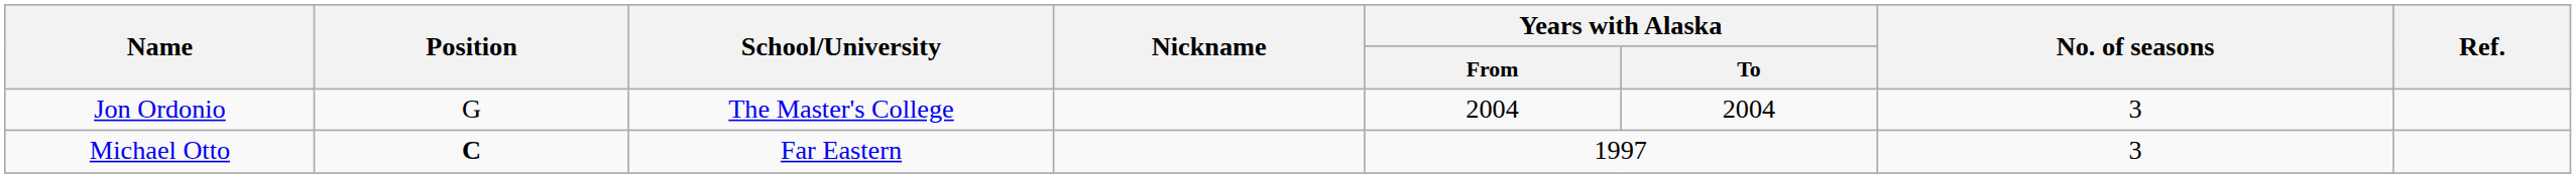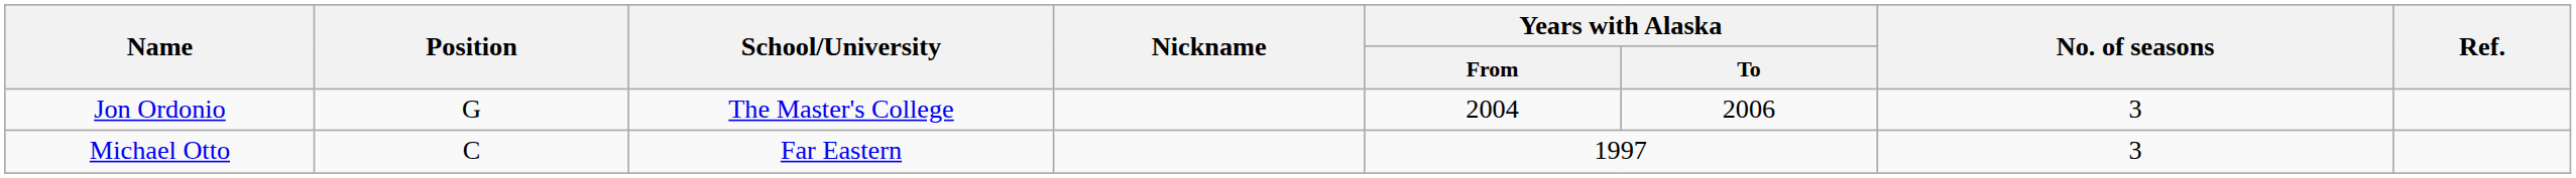Jon Ordonio | Years with Alaska / To: 2004 -> 2006
Michael Otto | Position: bold -> normal
